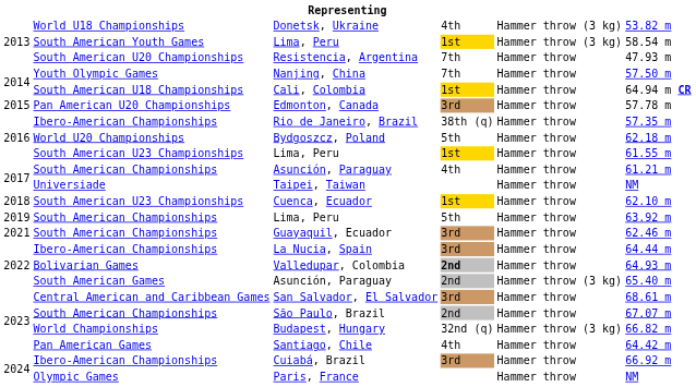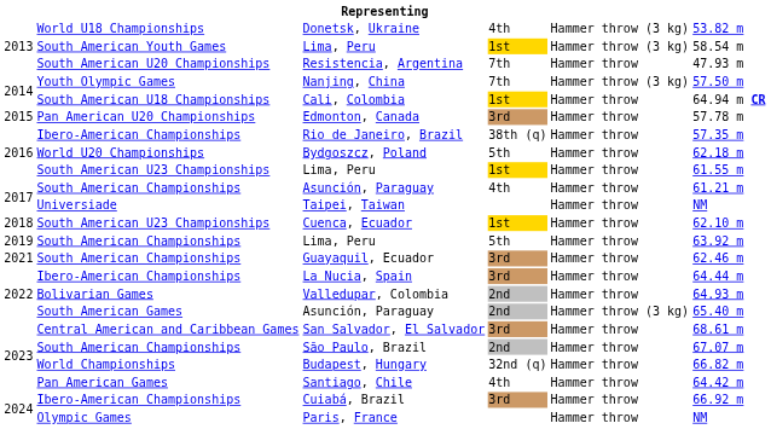Nanjing, China | column 5: Hammer throw -> Hammer throw (3 kg)
Valledupar, Colombia | column 4: bold -> normal
Budapest, Hungary | column 5: Hammer throw (3 kg) -> Hammer throw
